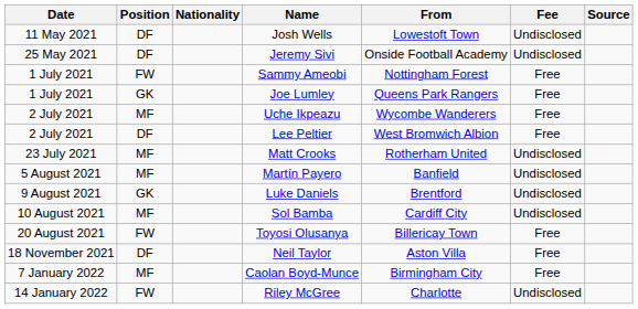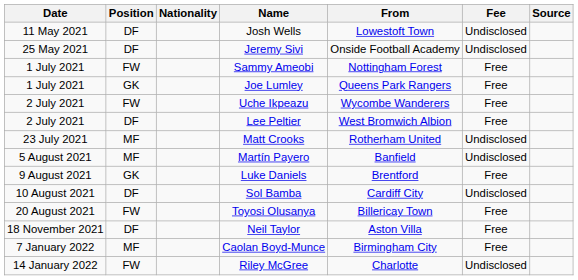Uche Ikpeazu | Position: MF -> FW
Luke Daniels | Fee: Undisclosed -> Free
Sol Bamba | Position: MF -> DF
